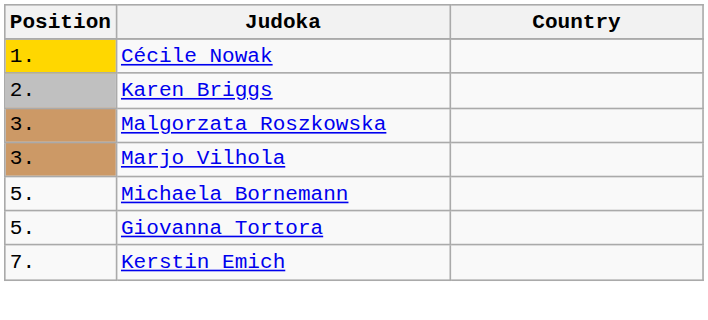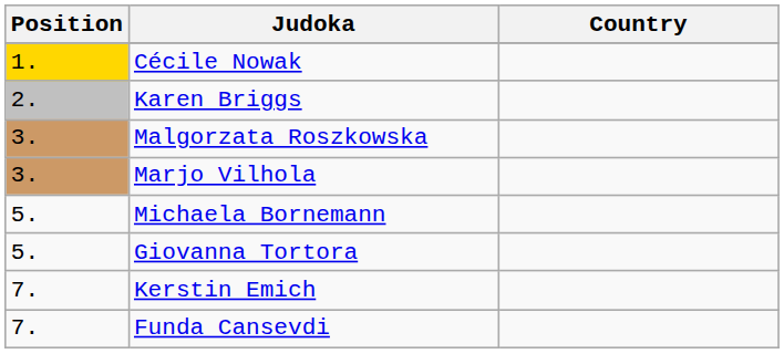+ row: 7. | Funda Cansevdi
